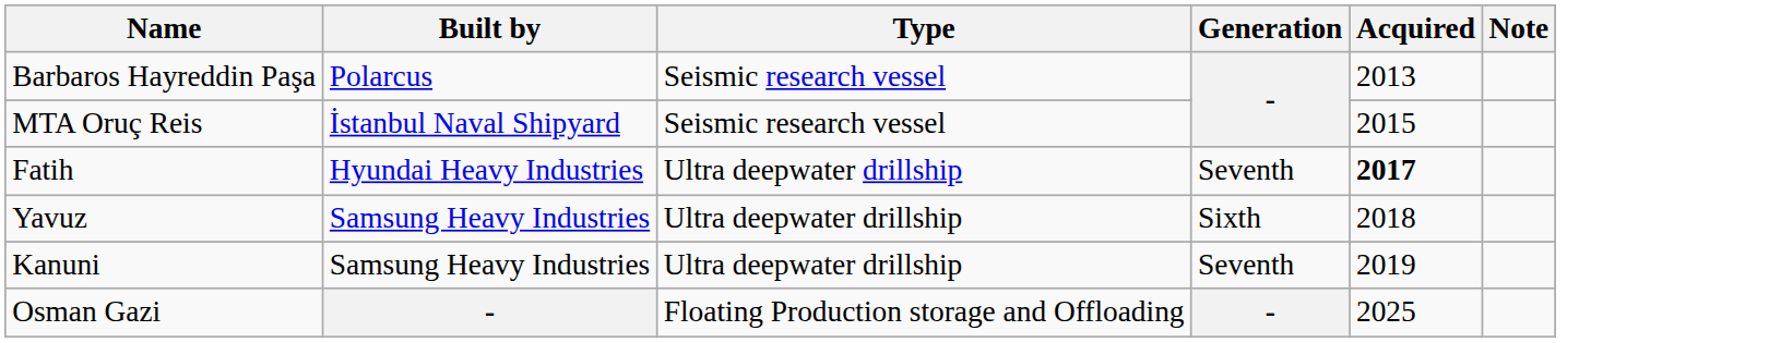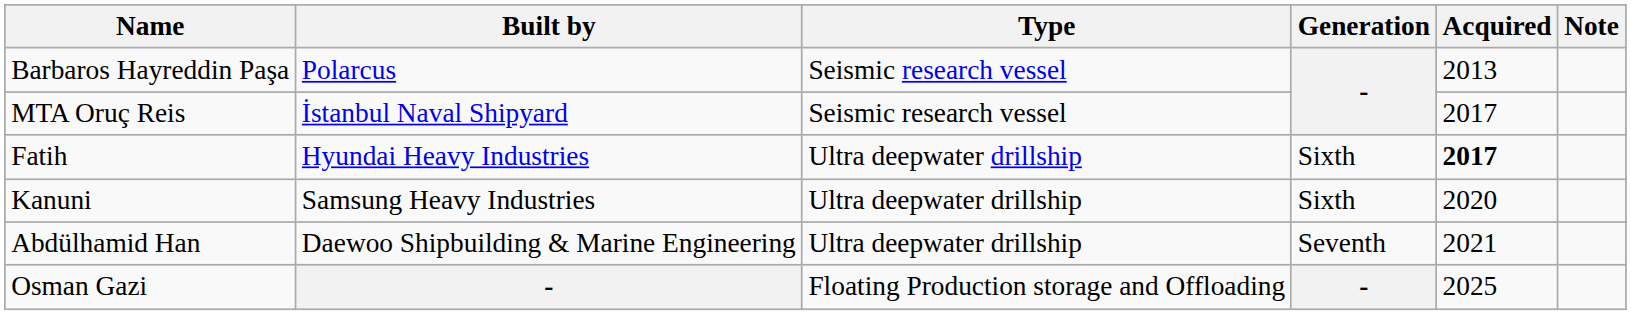MTA Oruç Reis | Acquired: 2015 -> 2017
Fatih | Generation: Seventh -> Sixth
- row: Yavuz | Samsung Heavy Industries | Ultra deepwater drillship | Sixth | 2018
Kanuni | Generation: Seventh -> Sixth
Kanuni | Acquired: 2019 -> 2020
+ row: Abdülhamid Han | Daewoo Shipbuilding & Marine Engineering | Ultra deepwater drillship | Seventh | 2021
